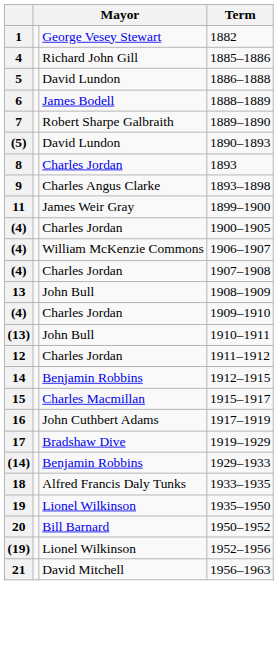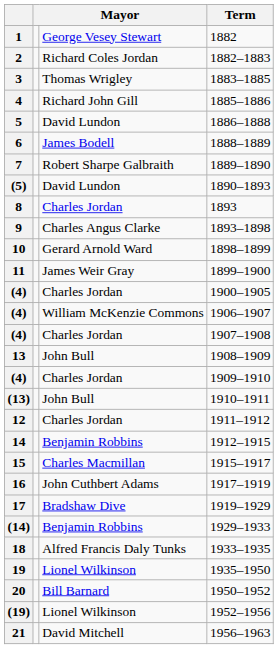+ row: 2 | Richard Coles Jordan | 1882–1883
+ row: 3 | Thomas Wrigley | 1883–1885
+ row: 10 | Gerard Arnold Ward | 1898–1899
